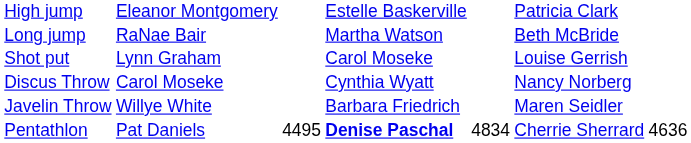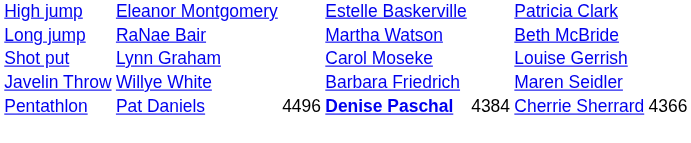- row: Discus Throw | Carol Moseke | Cynthia Wyatt | Nancy Norberg
Pentathlon | column 3: 4495 -> 4496
Pentathlon | column 5: 4834 -> 4384
Pentathlon | column 7: 4636 -> 4366
